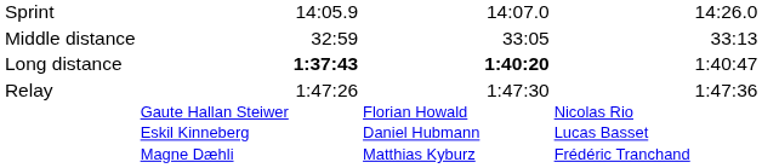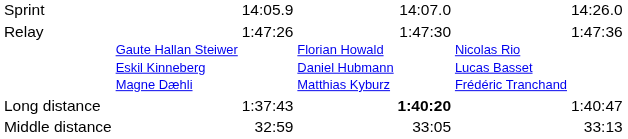rows swapped: Middle distance <-> Relay
Long distance | column 3: bold -> normal
